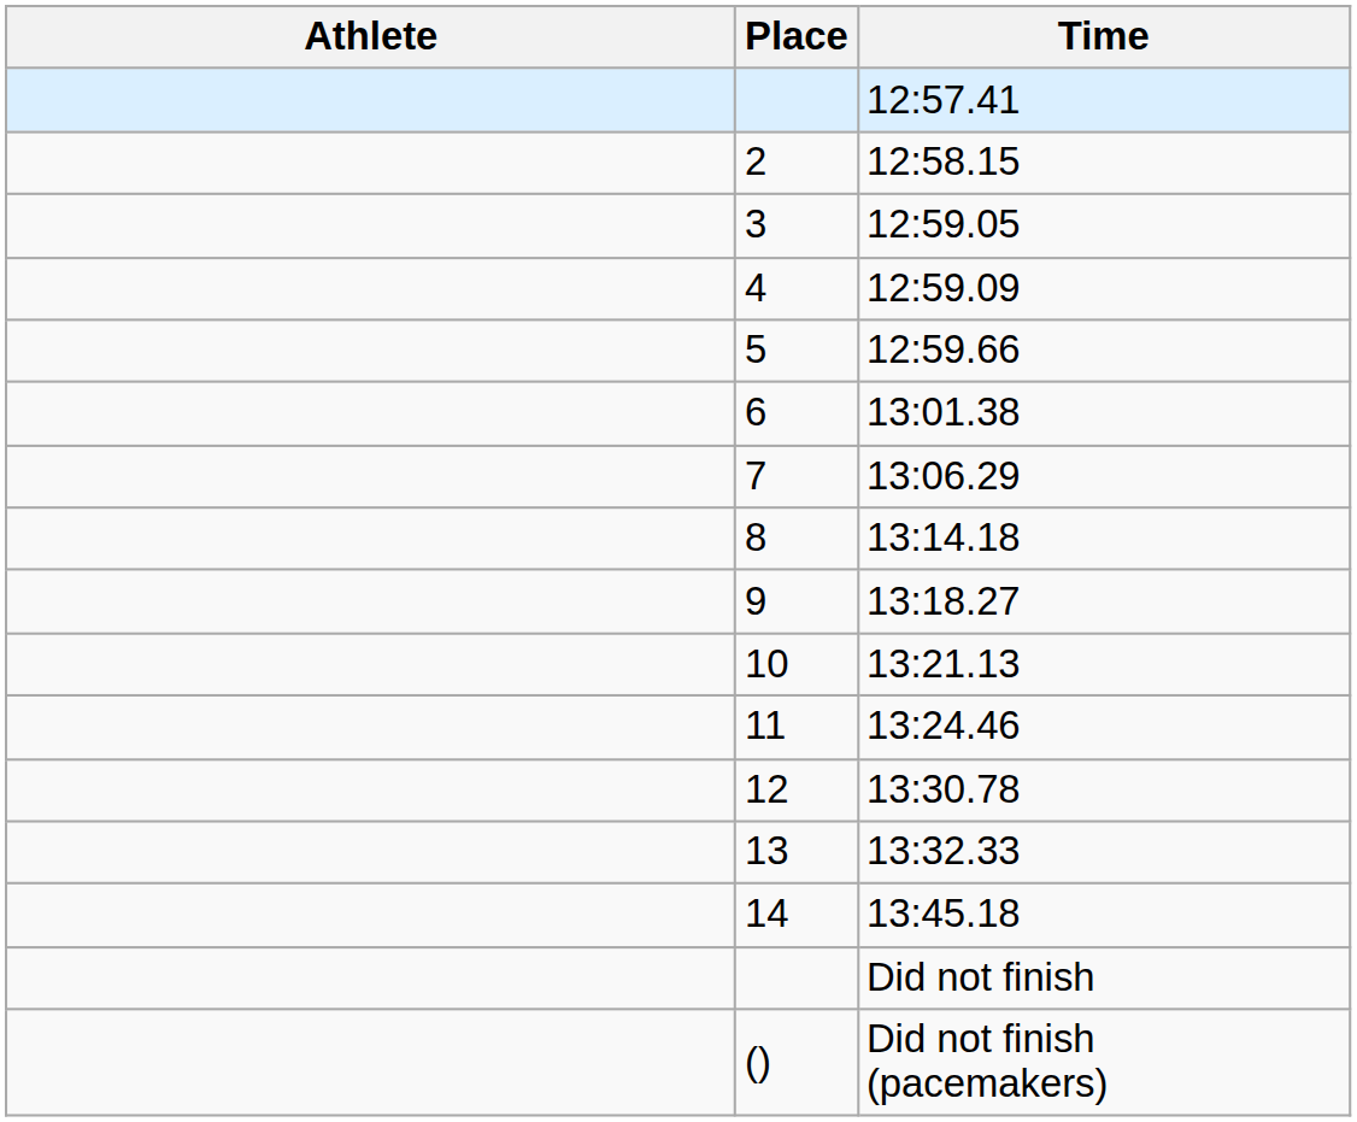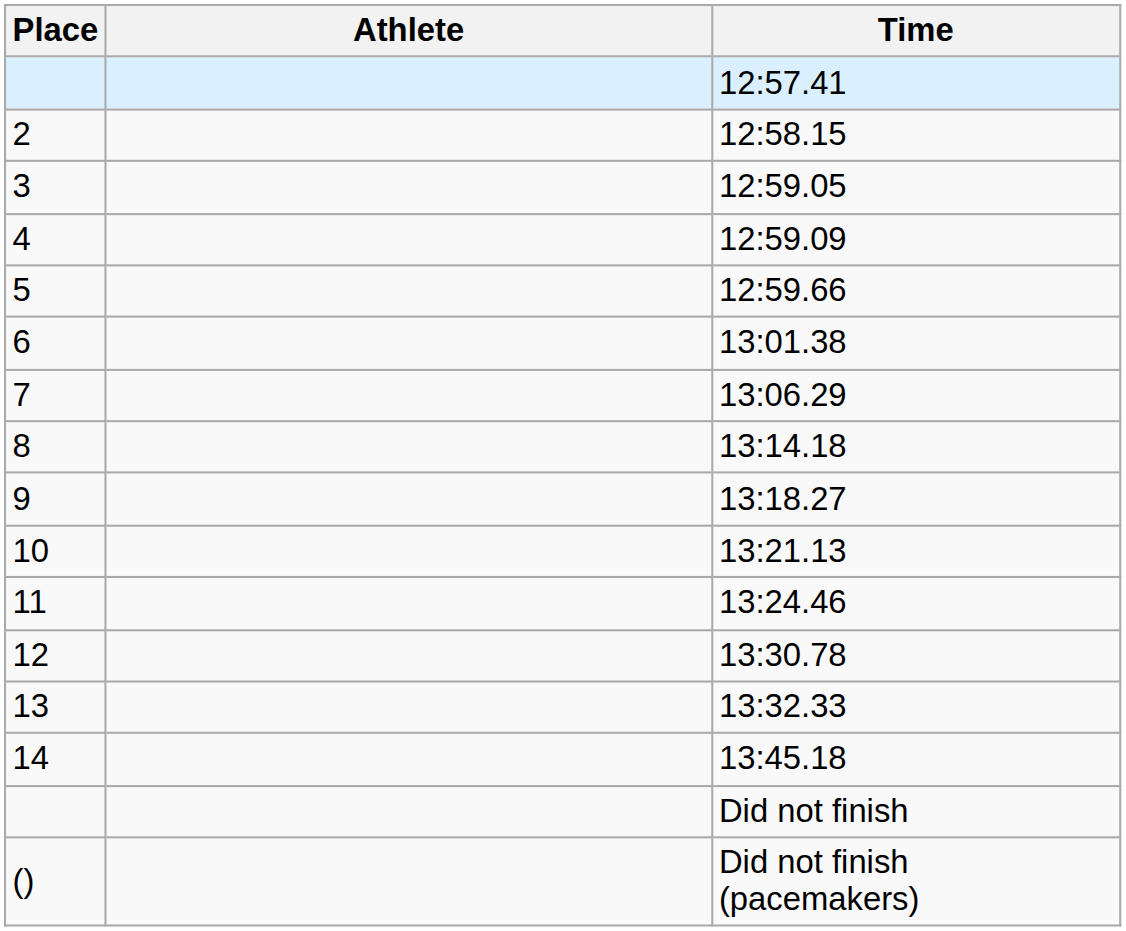columns swapped: Place <-> Athlete
